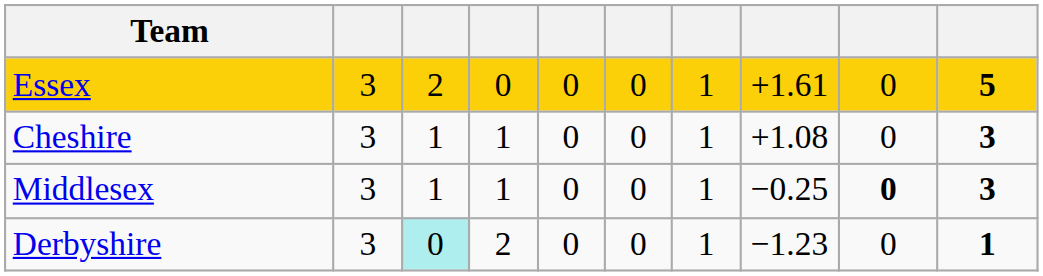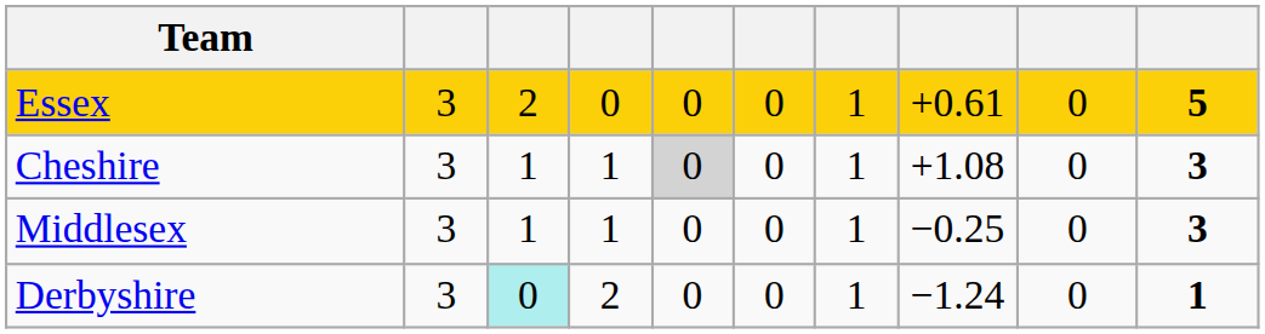Essex | column 8: +1.61 -> +0.61
Cheshire | column 5: no background -> lightgrey background
Middlesex | column 9: bold -> normal
Derbyshire | column 8: −1.23 -> −1.24
